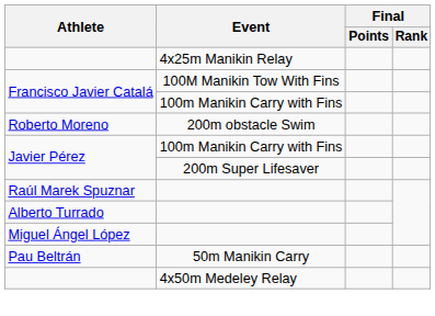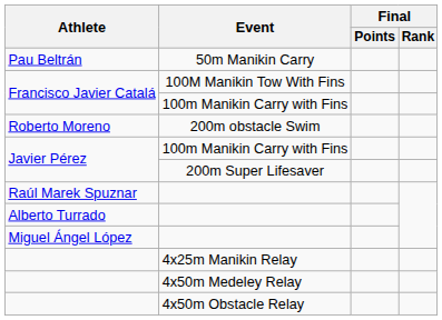rows swapped: 50m Manikin Carry <-> 4x25m Manikin Relay
+ row: 4x50m Obstacle Relay
